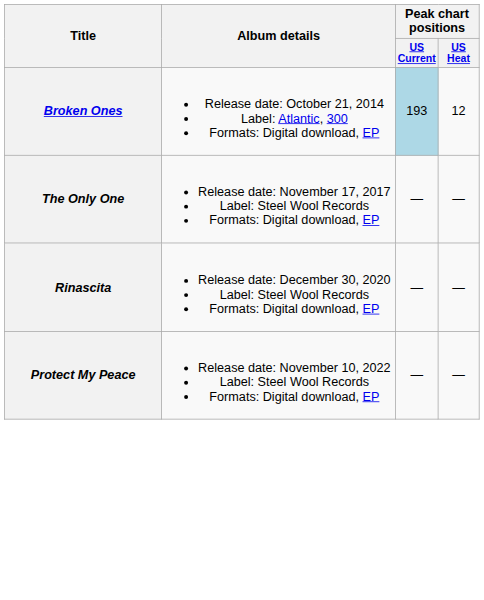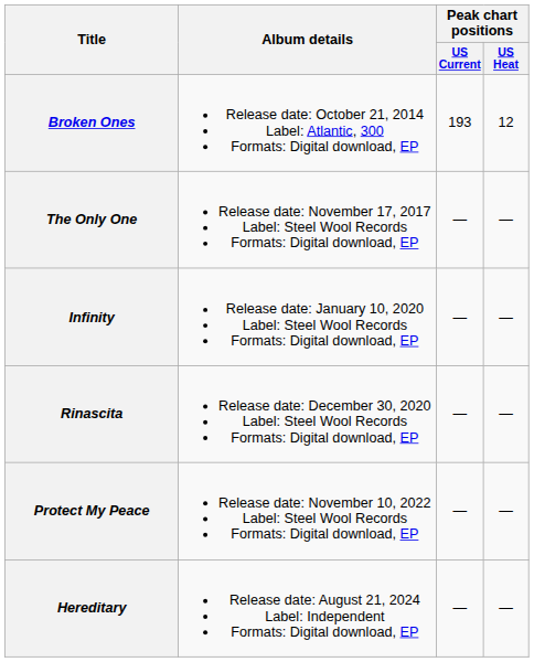Broken Ones | Peak chart positions / US Current: lightblue background -> no background
+ row: Infinity | Release date: January 10, 2020 Label: Steel Wool Records Formats: Digital download, EP | — | —
+ row: Hereditary | Release date: August 21, 2024 Label: Independent Formats: Digital download, EP | — | —
